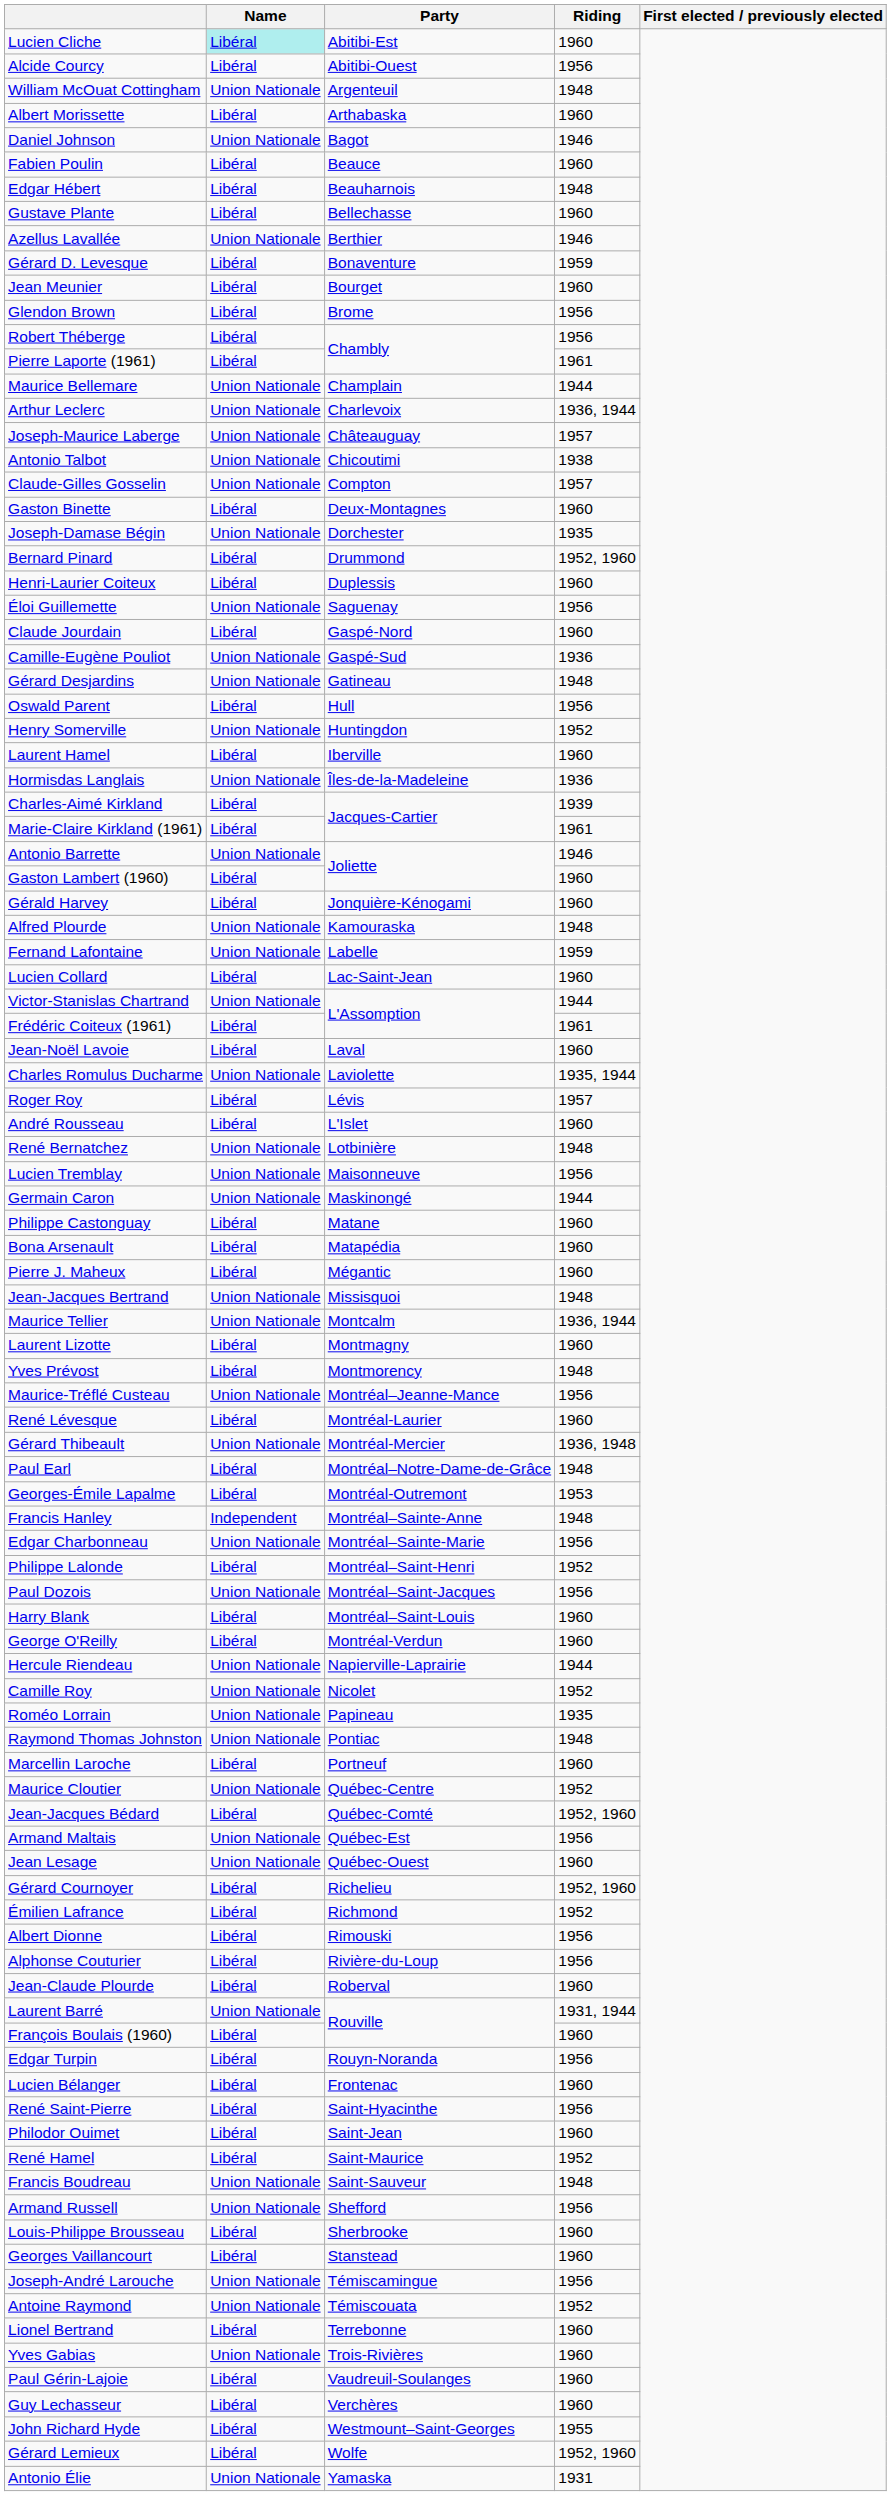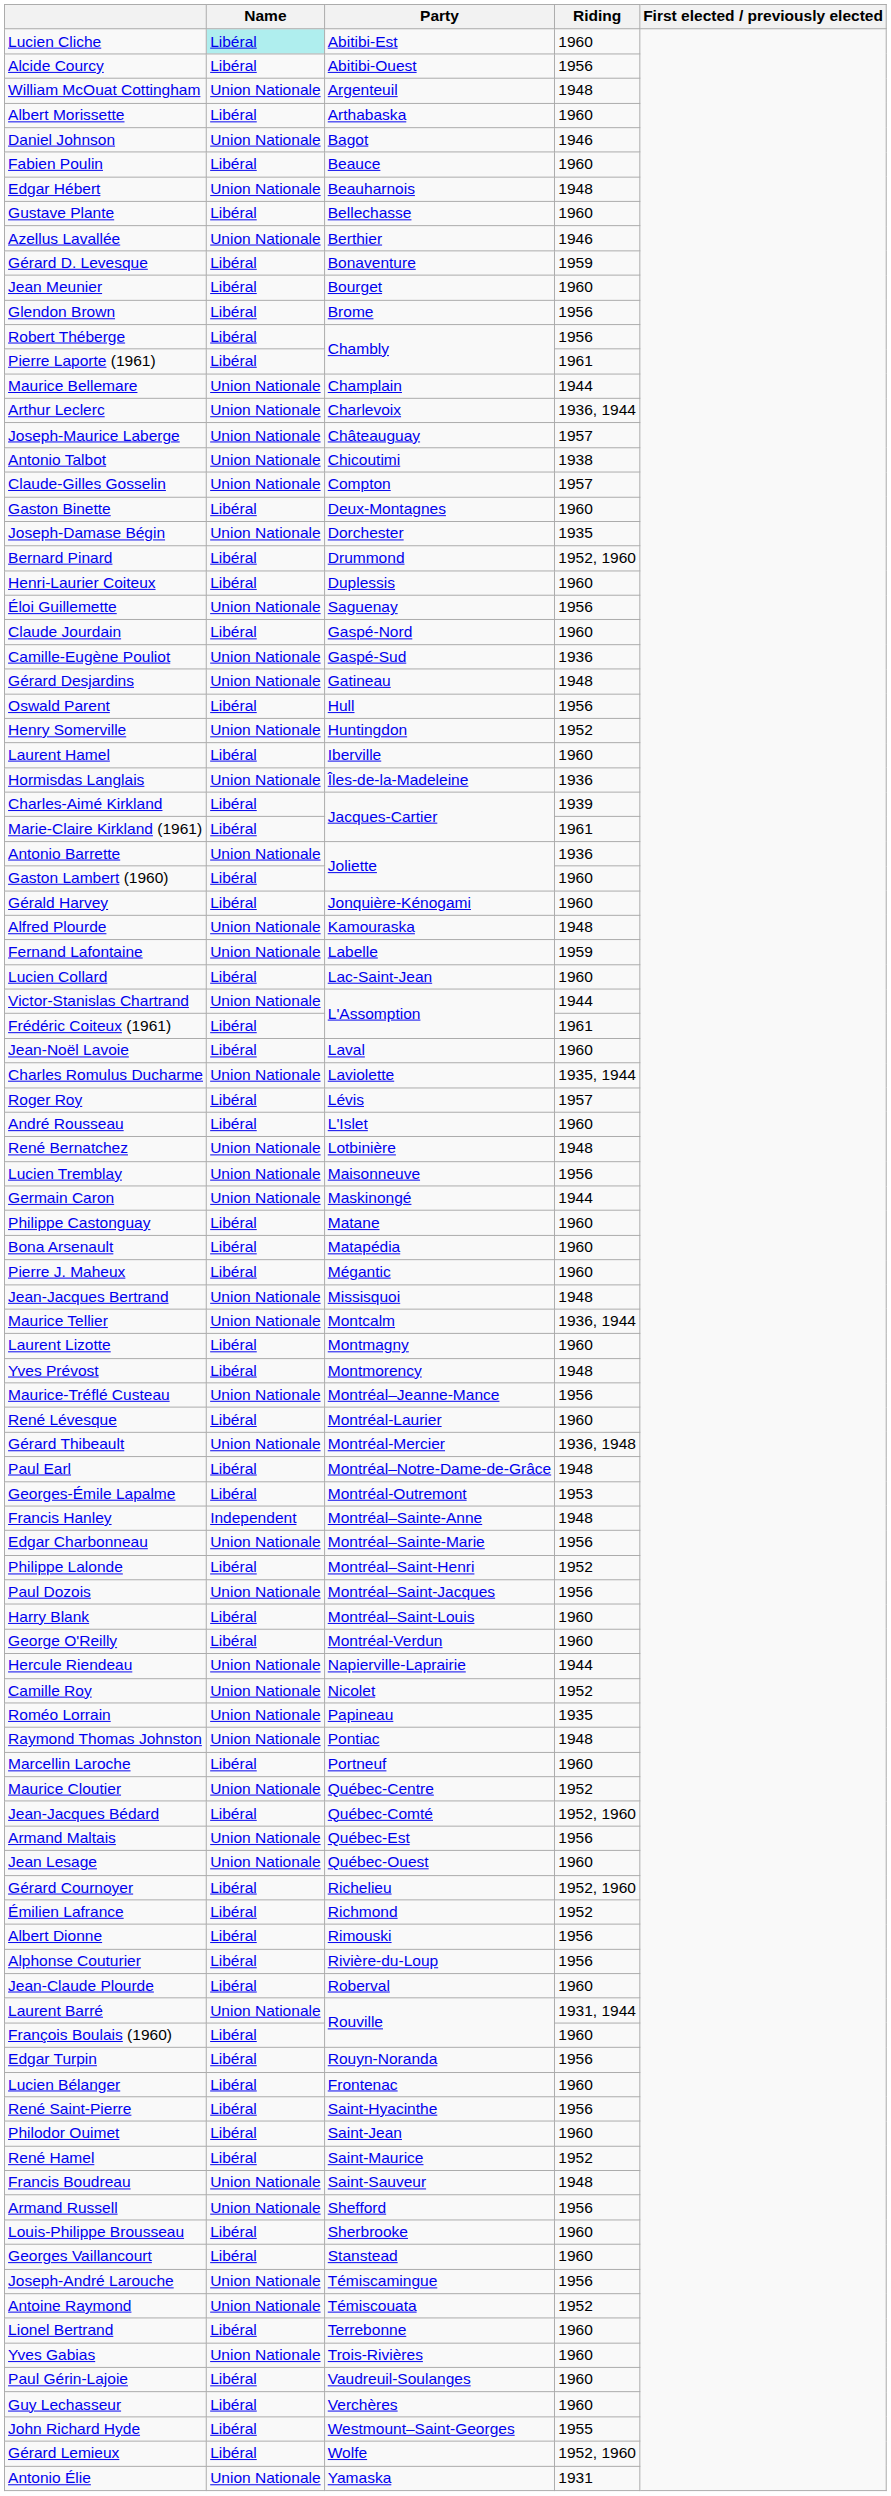Edgar Hébert | Name: Libéral -> Union Nationale
Antonio Barrette | Riding: 1946 -> 1936
